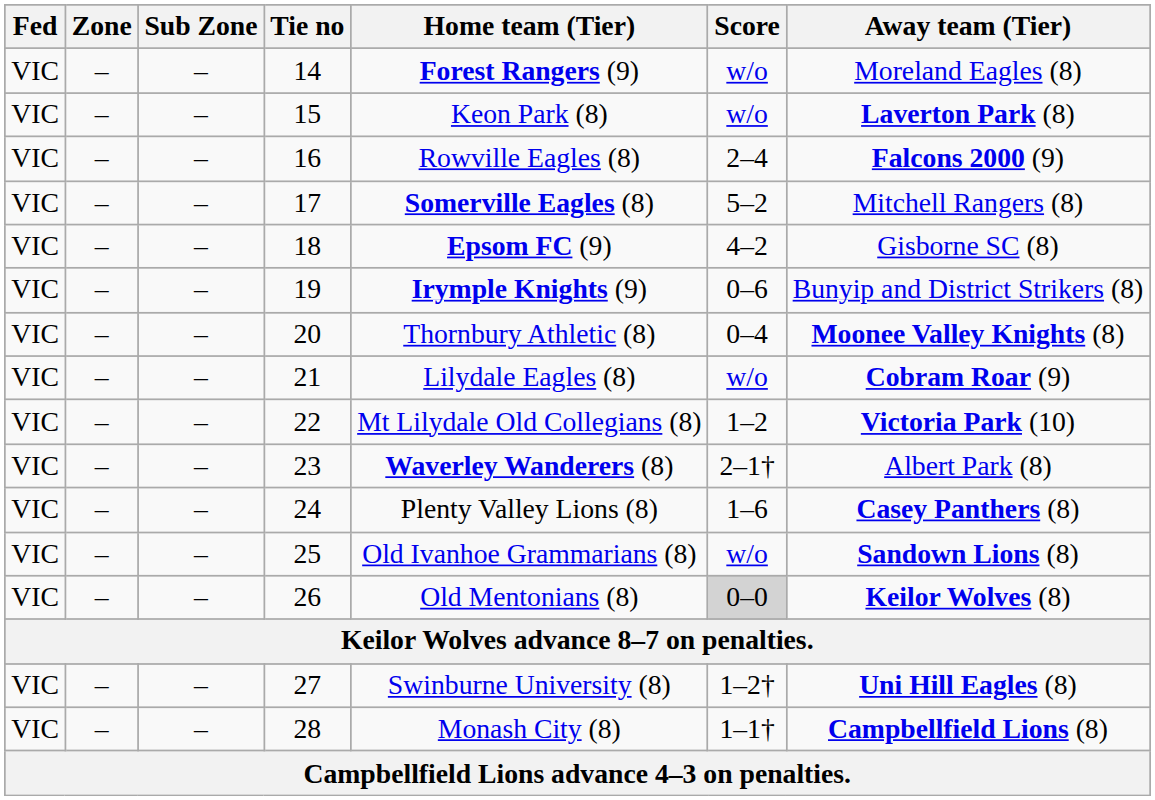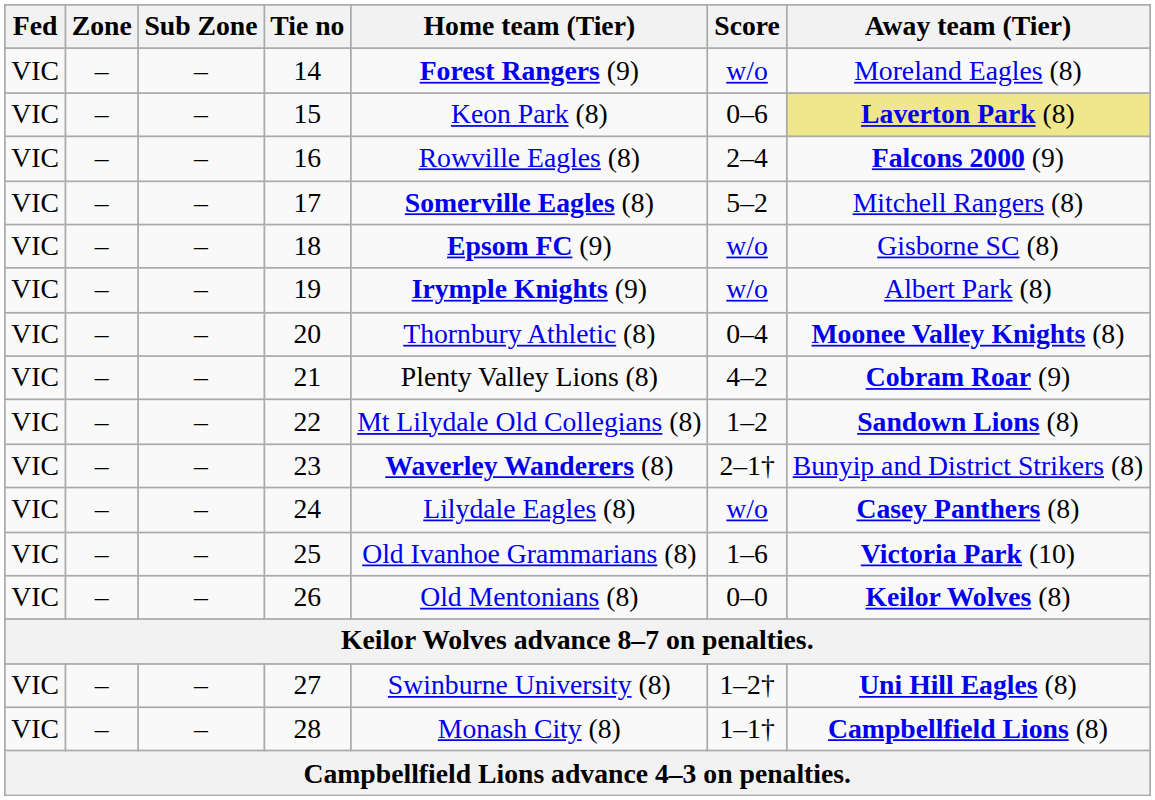15 | Score: w/o -> 0–6
15 | Away team (Tier): no background -> khaki background
18 | Score: 4–2 -> w/o
19 | Score: 0–6 -> w/o
19 | Away team (Tier): Bunyip and District Strikers (8) -> Albert Park (8)
21 | Home team (Tier): Lilydale Eagles (8) -> Plenty Valley Lions (8)
21 | Score: w/o -> 4–2
22 | Away team (Tier): Victoria Park (10) -> Sandown Lions (8)
23 | Away team (Tier): Albert Park (8) -> Bunyip and District Strikers (8)
24 | Home team (Tier): Plenty Valley Lions (8) -> Lilydale Eagles (8)
24 | Score: 1–6 -> w/o
25 | Score: w/o -> 1–6
25 | Away team (Tier): Sandown Lions (8) -> Victoria Park (10)
26 | Score: lightgrey background -> no background
